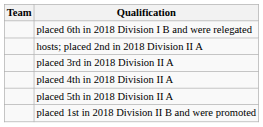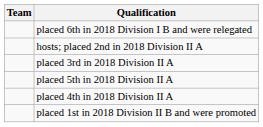rows swapped: placed 4th in 2018 Division II A <-> placed 5th in 2018 Division II A
